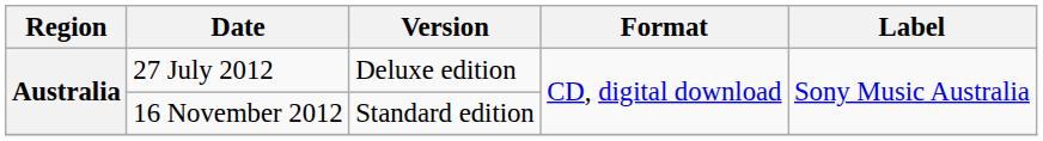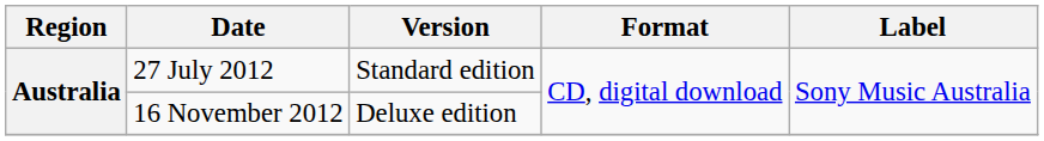27 July 2012 | Version: Deluxe edition -> Standard edition
16 November 2012 | Version: Standard edition -> Deluxe edition
